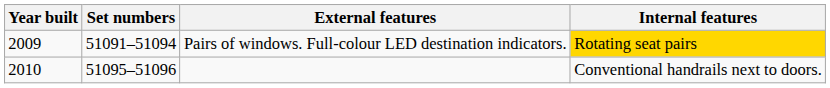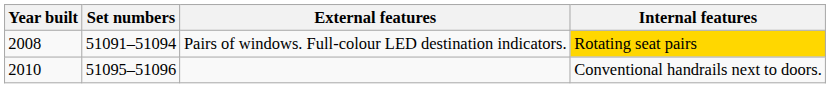Pairs of windows. Full-colour LED destination indicators. | Year built: 2009 -> 2008
